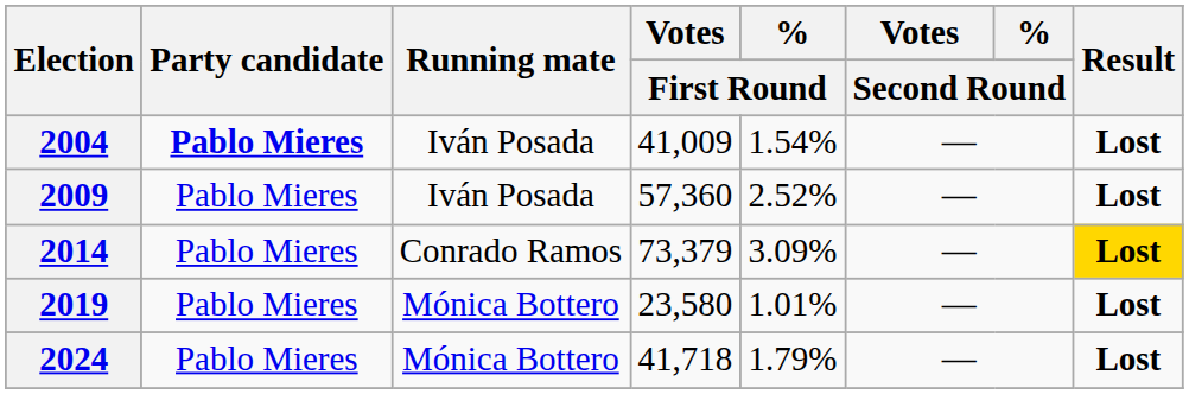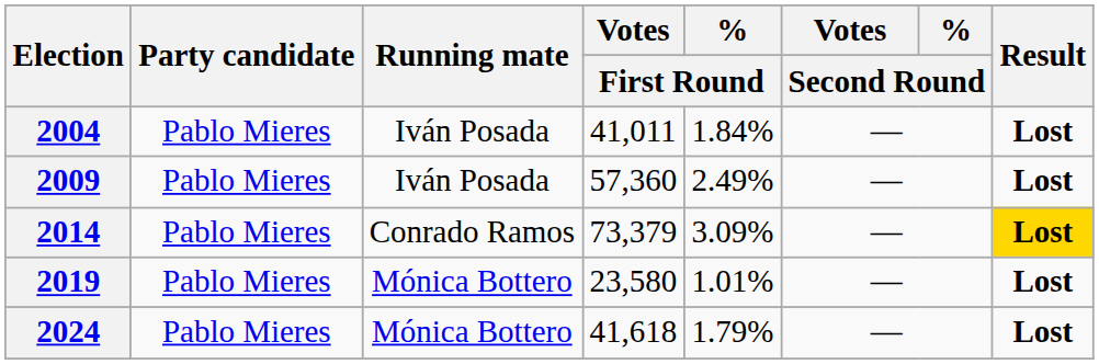2004 | Party candidate: bold -> normal
2004 | Votes / First Round: 41,009 -> 41,011
2004 | % / First Round: 1.54% -> 1.84%
2009 | % / First Round: 2.52% -> 2.49%
2024 | Votes / First Round: 41,718 -> 41,618
